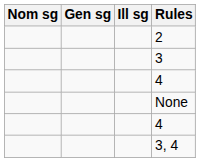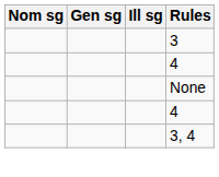- row: 2
